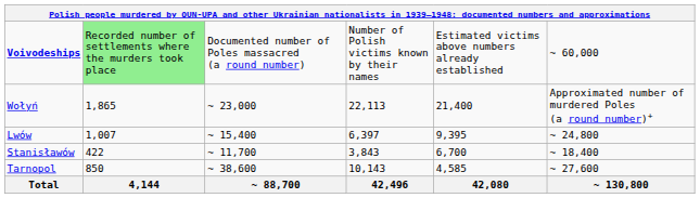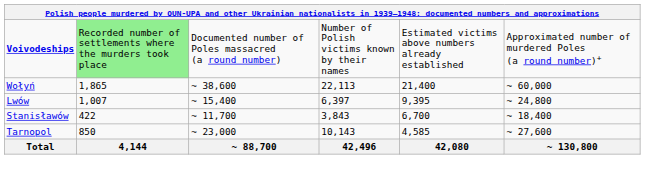Voivodeships | column 6: ~ 60,000 -> Approximated number of murdered Poles (a round number)+
Wołyń | column 3: ~ 23,000 -> ~ 38,600
Wołyń | column 6: Approximated number of murdered Poles (a round number)+ -> ~ 60,000
Tarnopol | column 3: ~ 38,600 -> ~ 23,000
